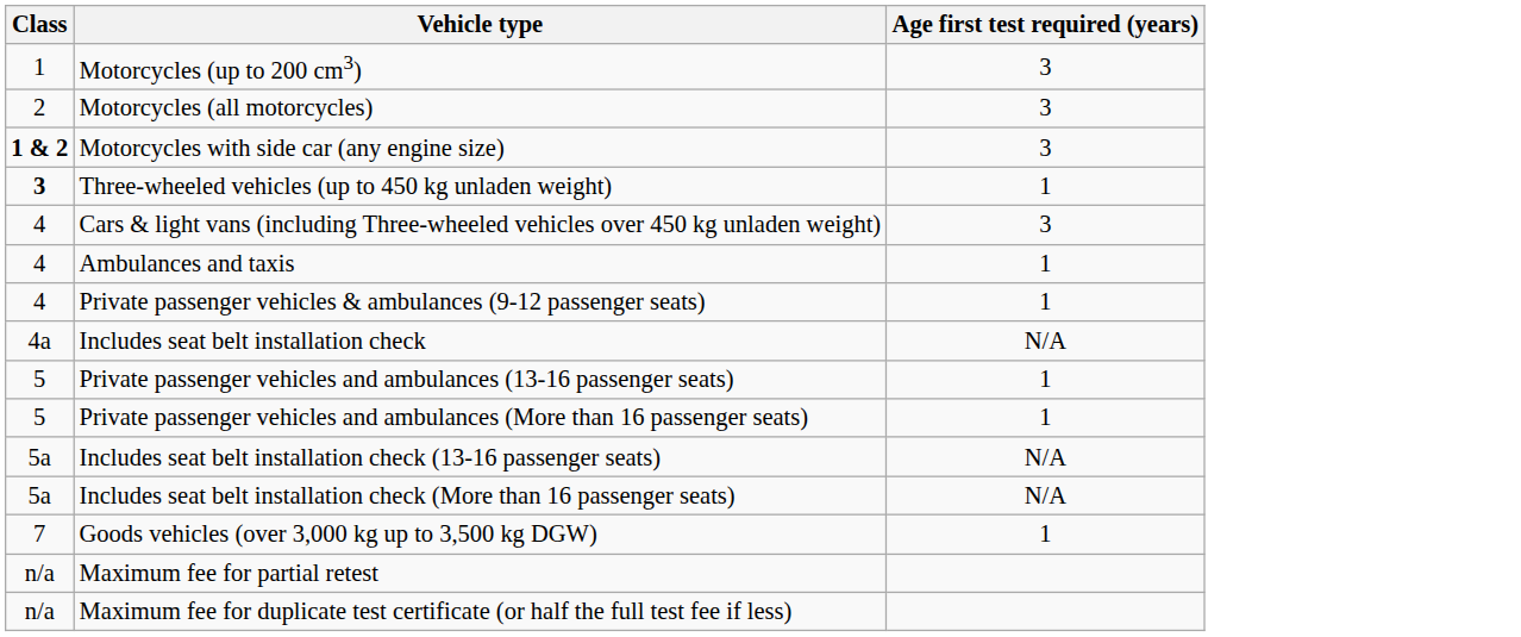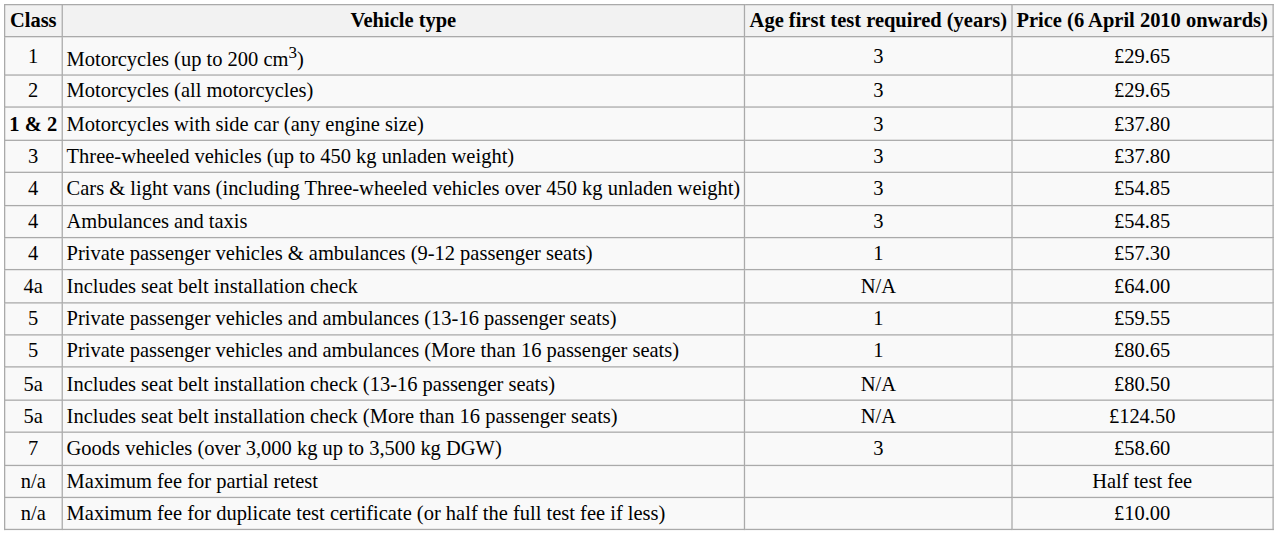+ column: Price (6 April 2010 onwards) | £29.65 | £29.65 | £37.80 | £37.80 | £54.85 | £54.85 | £57.30 | £64.00 | £59.55 | £80.65 | £80.50 | £124.50 | £58.60 | Half test fee | £10.00
Three-wheeled vehicles (up to 450 kg unladen weight) | Class: bold -> normal
Three-wheeled vehicles (up to 450 kg unladen weight) | Age first test required (years): 1 -> 3
Ambulances and taxis | Age first test required (years): 1 -> 3
Goods vehicles (over 3,000 kg up to 3,500 kg DGW) | Age first test required (years): 1 -> 3
